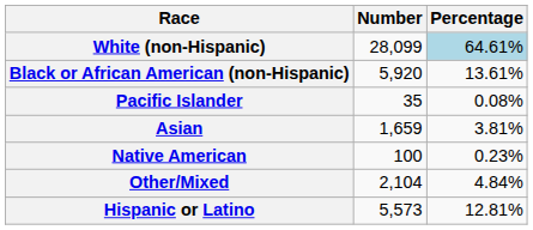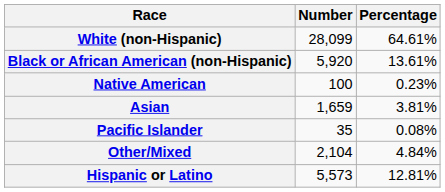White (non-Hispanic) | Percentage: lightblue background -> no background
rows swapped: Native American <-> Pacific Islander
